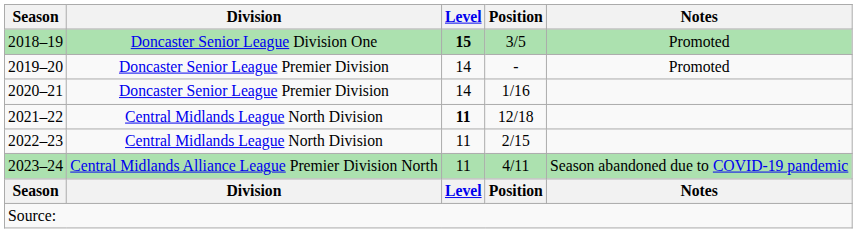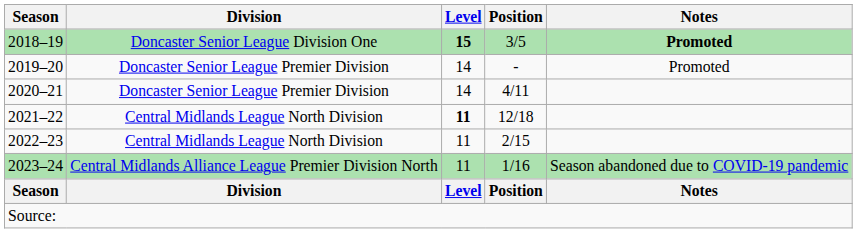2018–19 | Notes: normal -> bold
2020–21 | Position: 1/16 -> 4/11
2023–24 | Position: 4/11 -> 1/16
